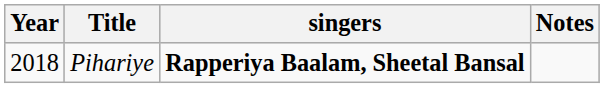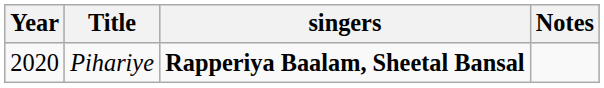Pihariye | Year: 2018 -> 2020
